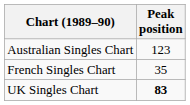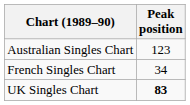French Singles Chart | Peak position: 35 -> 34
